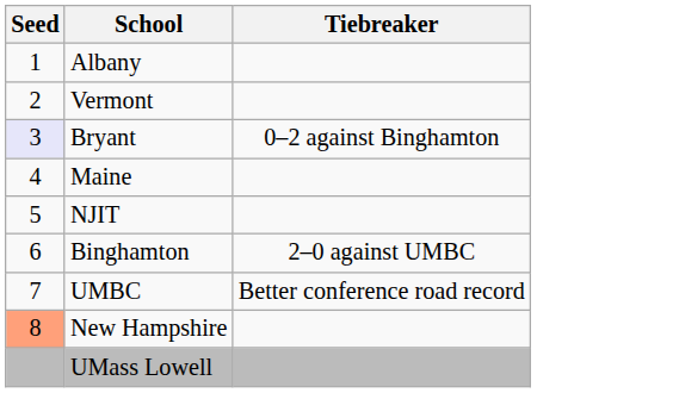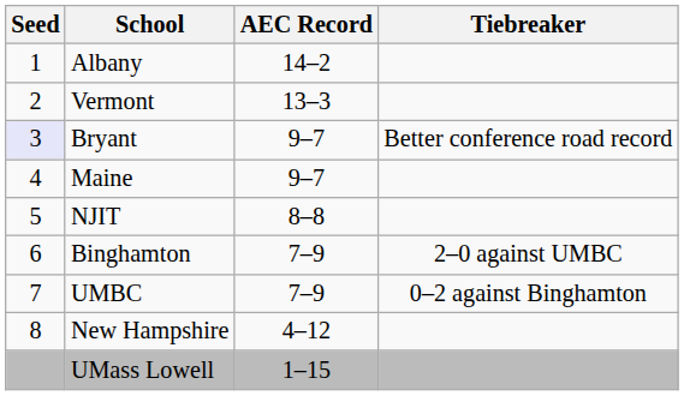+ column: AEC Record | 14–2 | 13–3 | 9–7 | 9–7 | 8–8 | 7–9 | 7–9 | 4–12 | 1–15
Bryant | Tiebreaker: 0–2 against Binghamton -> Better conference road record
UMBC | Tiebreaker: Better conference road record -> 0–2 against Binghamton
New Hampshire | Seed: lightsalmon background -> no background
